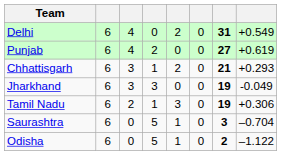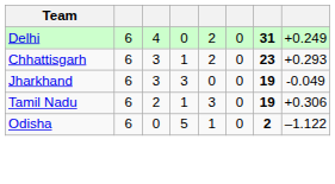Delhi | column 8: +0.549 -> +0.249
- row: Punjab | 6 | 4 | 2 | 0 | 0 | 27 | +0.619
Chhattisgarh | column 7: 21 -> 23
- row: Saurashtra | 6 | 0 | 5 | 1 | 0 | 3 | –0.704
